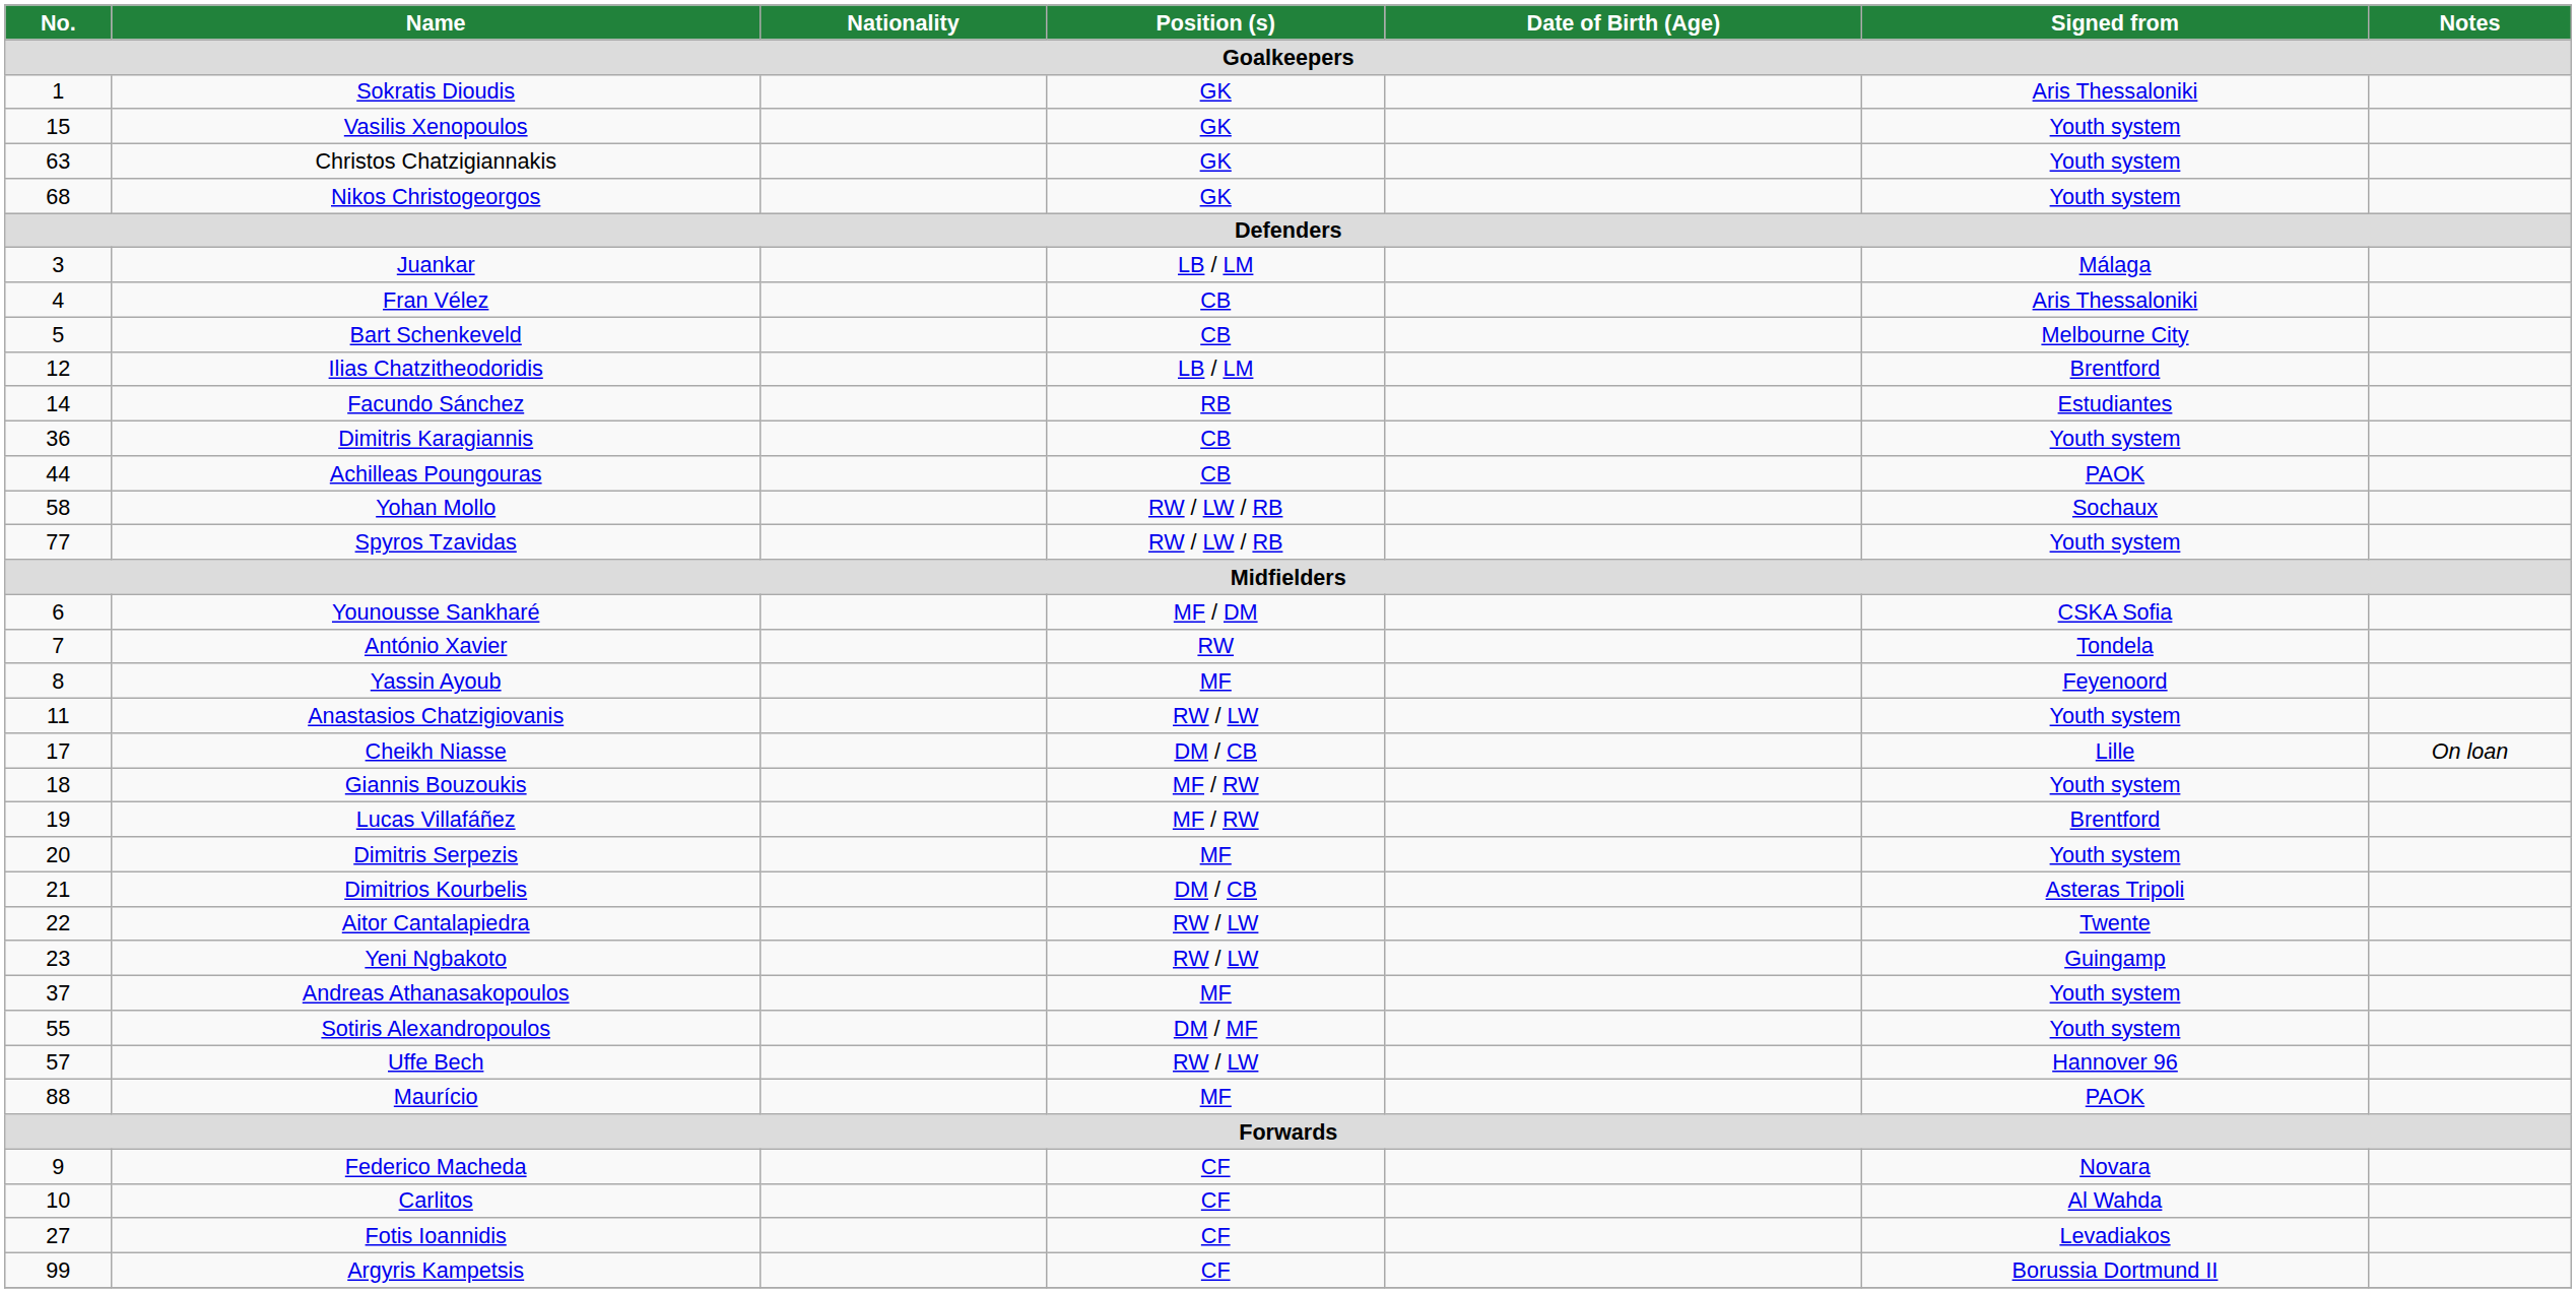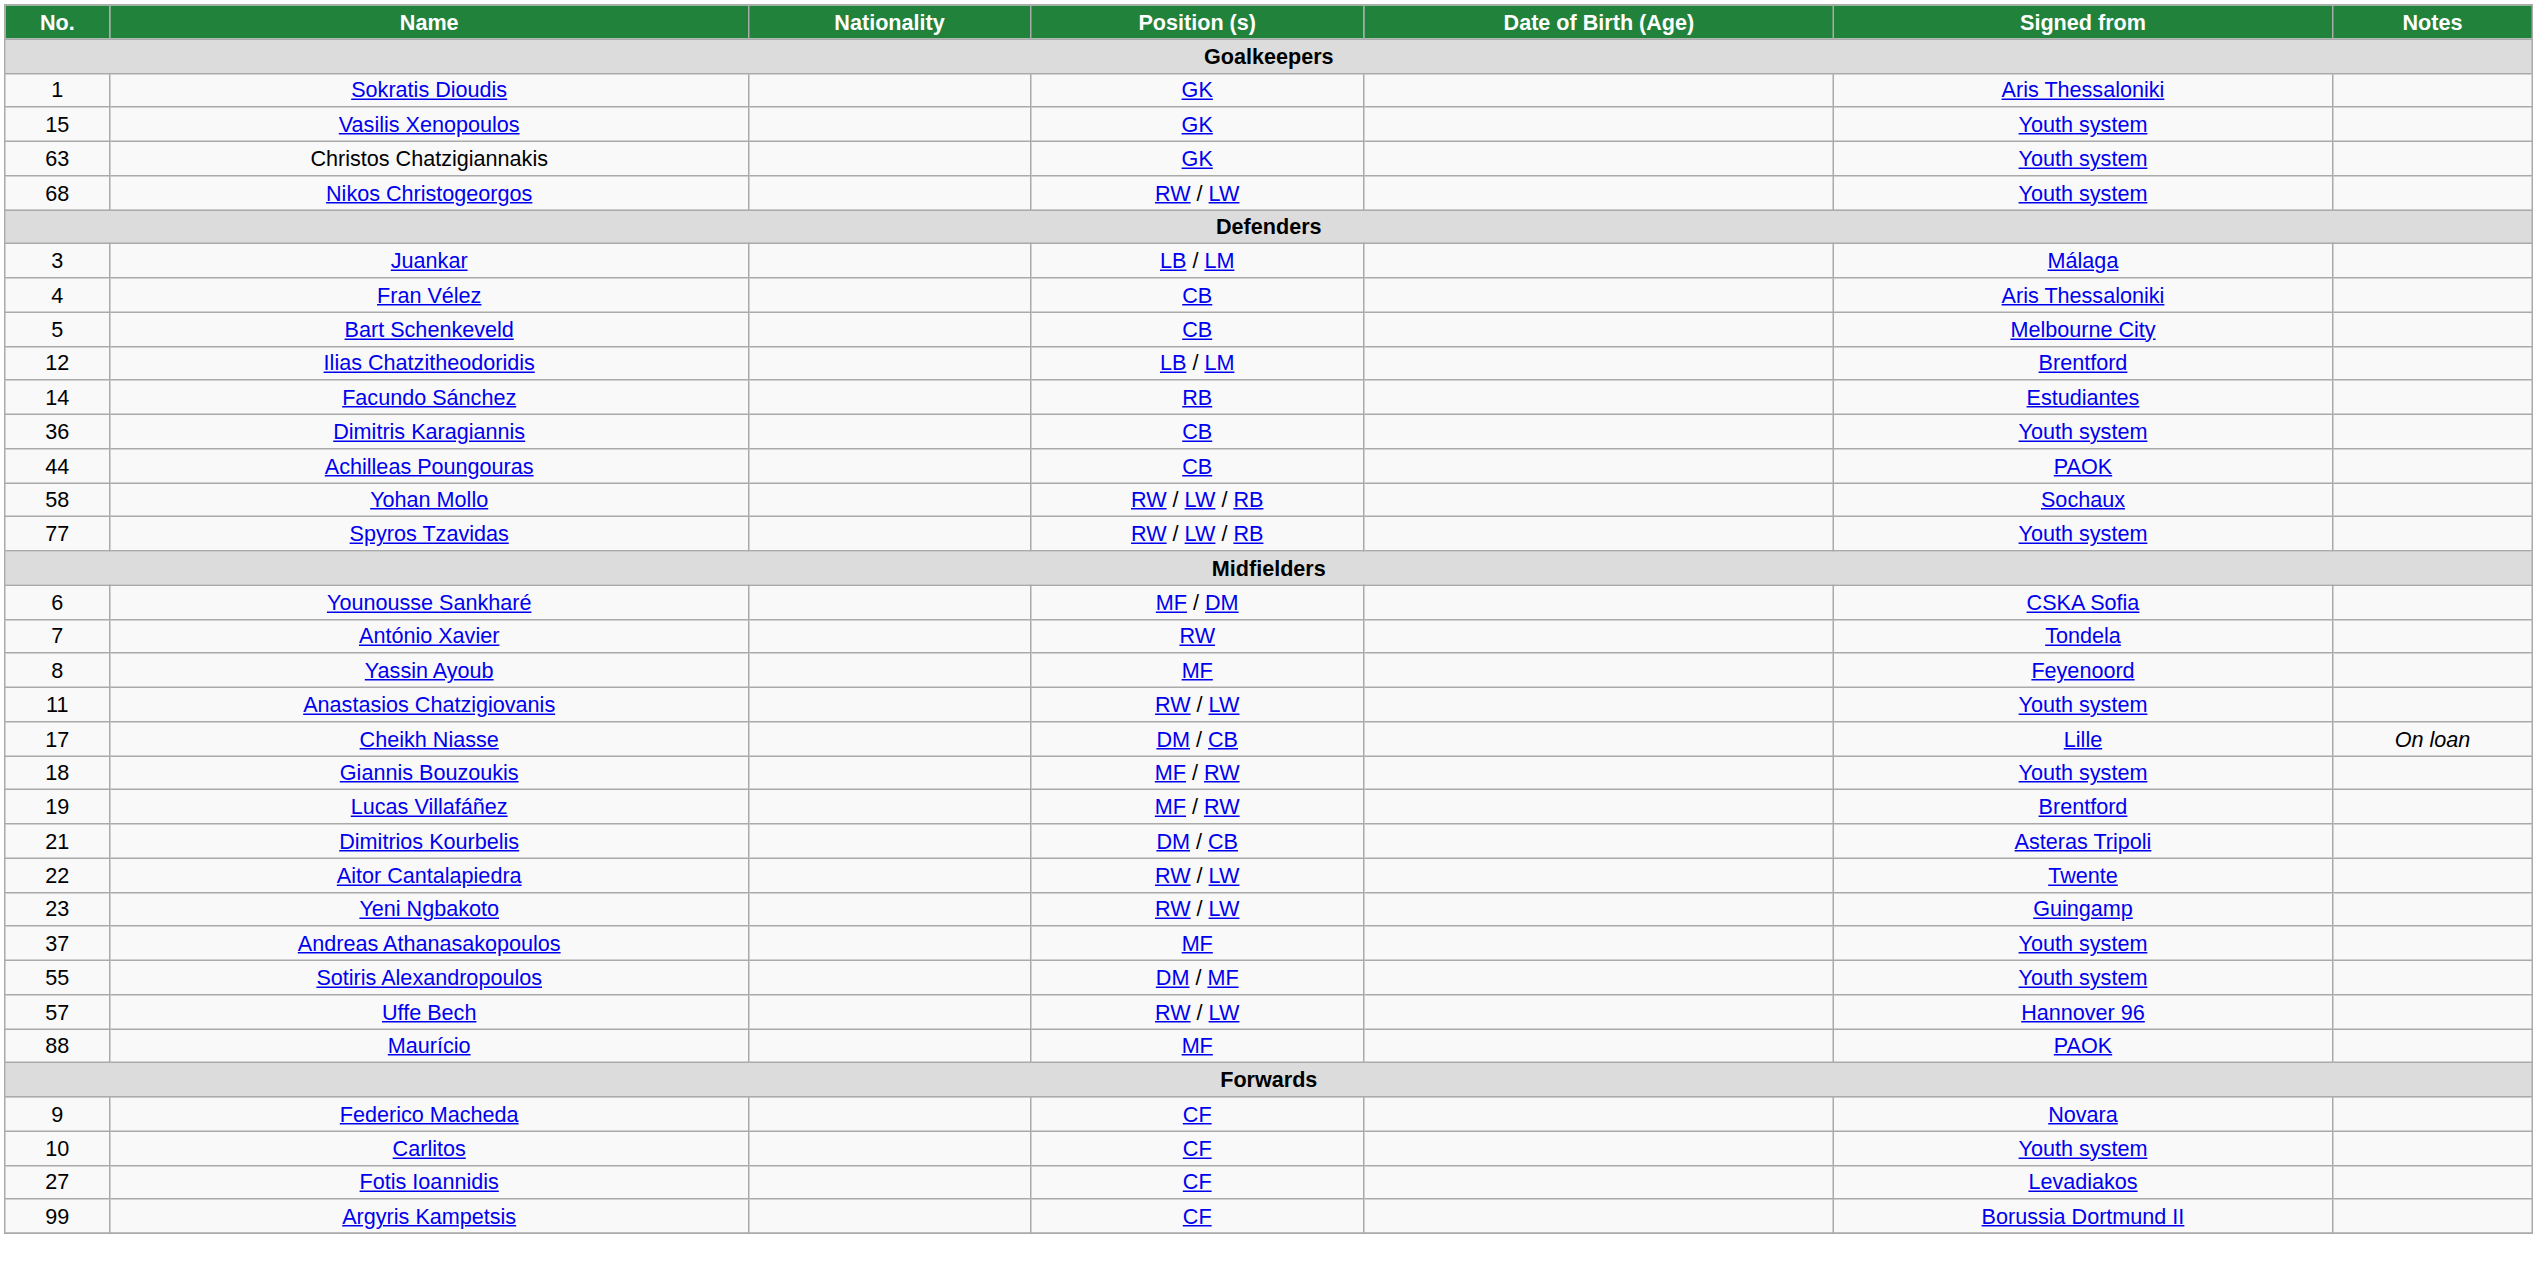Nikos Christogeorgos | Position (s): GK -> RW / LW
- row: 20 | Dimitris Serpezis | MF | Youth system
Carlitos | Signed from: Al Wahda -> Youth system
